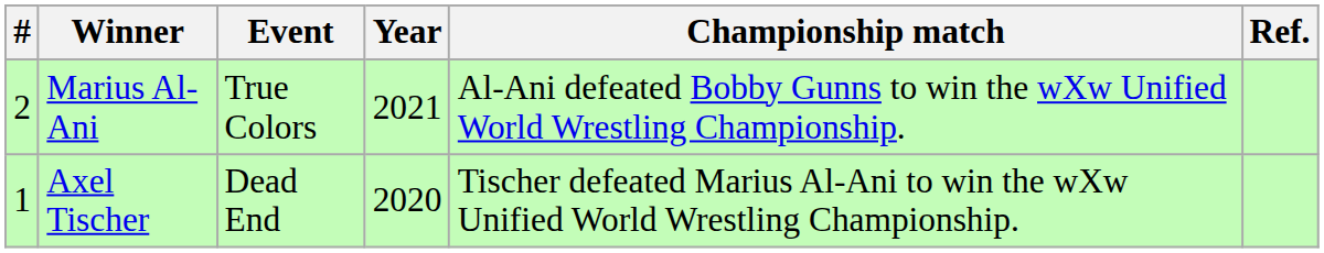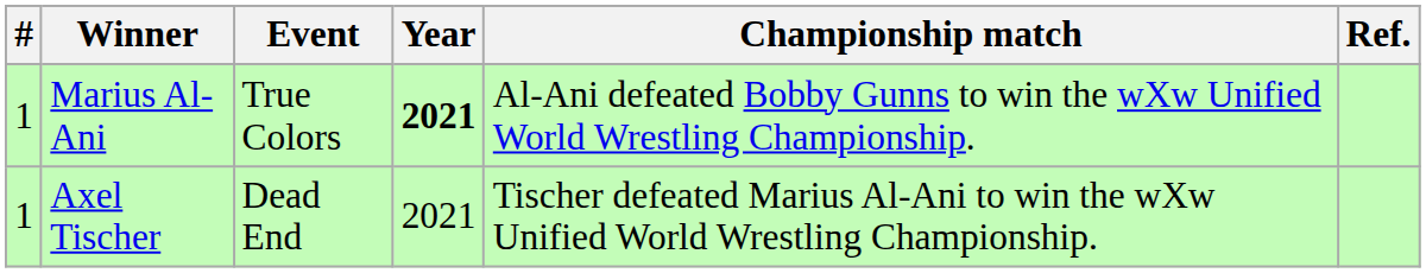Marius Al-Ani | #: 2 -> 1
Marius Al-Ani | Year: normal -> bold
Axel Tischer | Year: 2020 -> 2021
